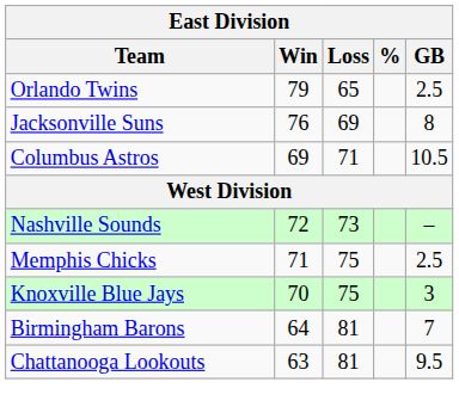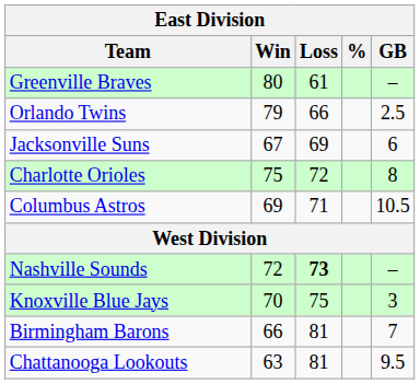+ row: Greenville Braves | 80 | 61 | –
Orlando Twins | Loss: 65 -> 66
Jacksonville Suns | Win: 76 -> 67
Jacksonville Suns | GB: 8 -> 6
+ row: Charlotte Orioles | 75 | 72 | 8
Nashville Sounds | Loss: normal -> bold
- row: Memphis Chicks | 71 | 75 | 2.5
Birmingham Barons | Win: 64 -> 66
